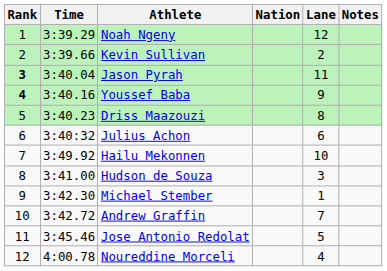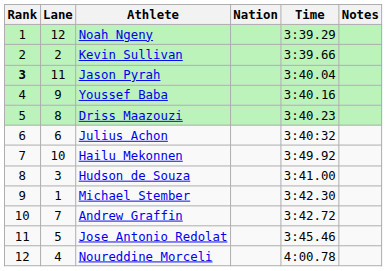columns swapped: Lane <-> Time
Youssef Baba | Rank: bold -> normal
